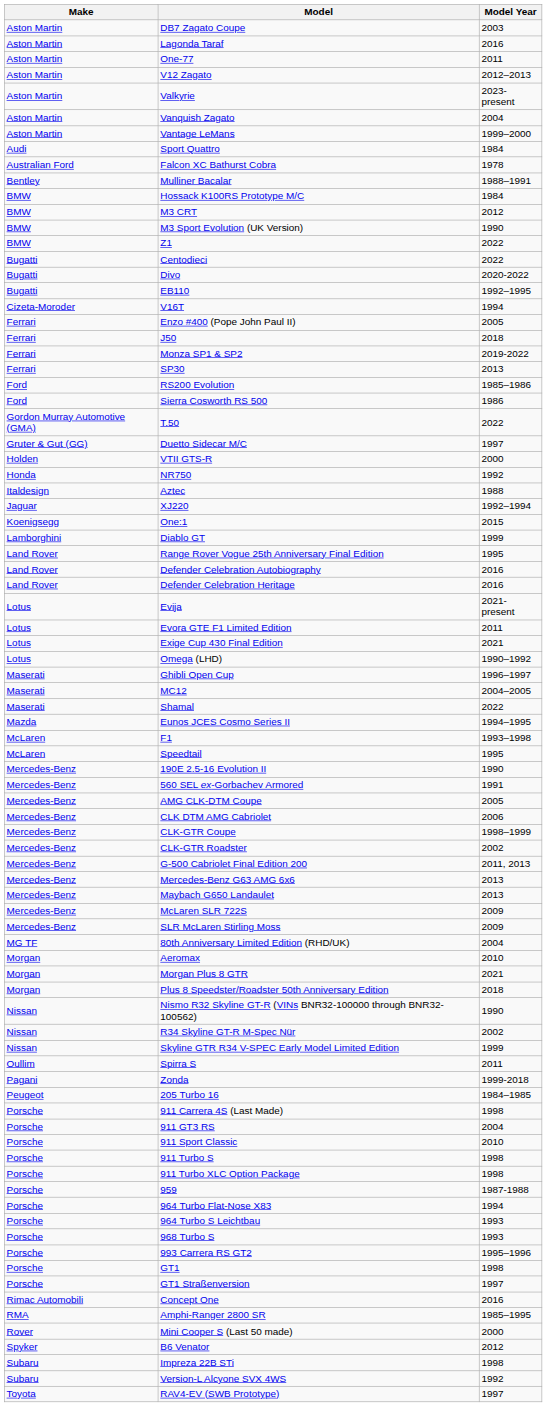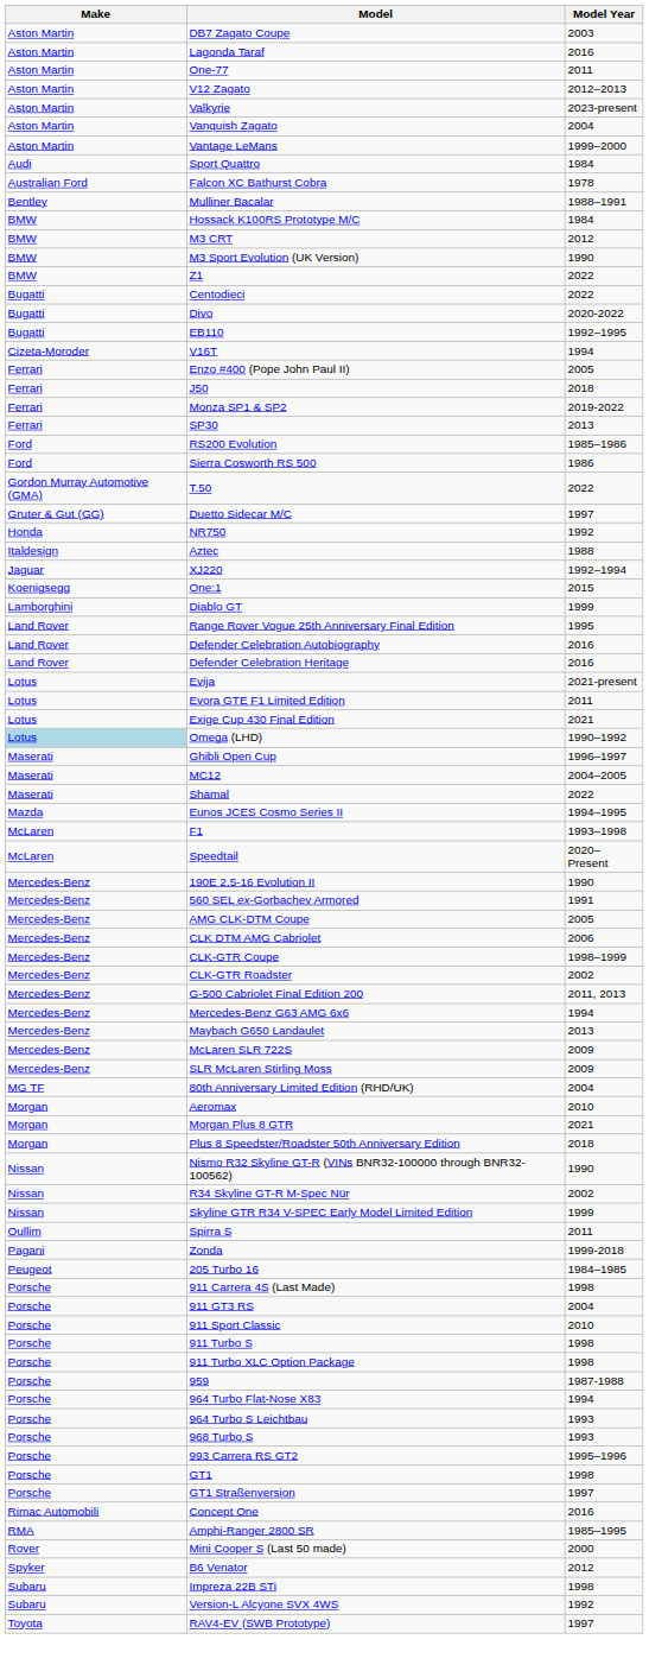- row: Holden | VTII GTS-R | 2000
Omega (LHD) | Make: no background -> lightblue background
Speedtail | Model Year: 1995 -> 2020–Present
Mercedes-Benz G63 AMG 6x6 | Model Year: 2013 -> 1994
